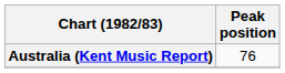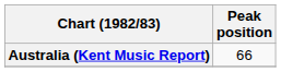Australia (Kent Music Report) | Peak position: 76 -> 66
